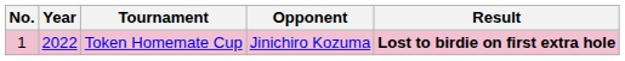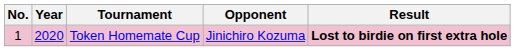Token Homemate Cup | Year: 2022 -> 2020
